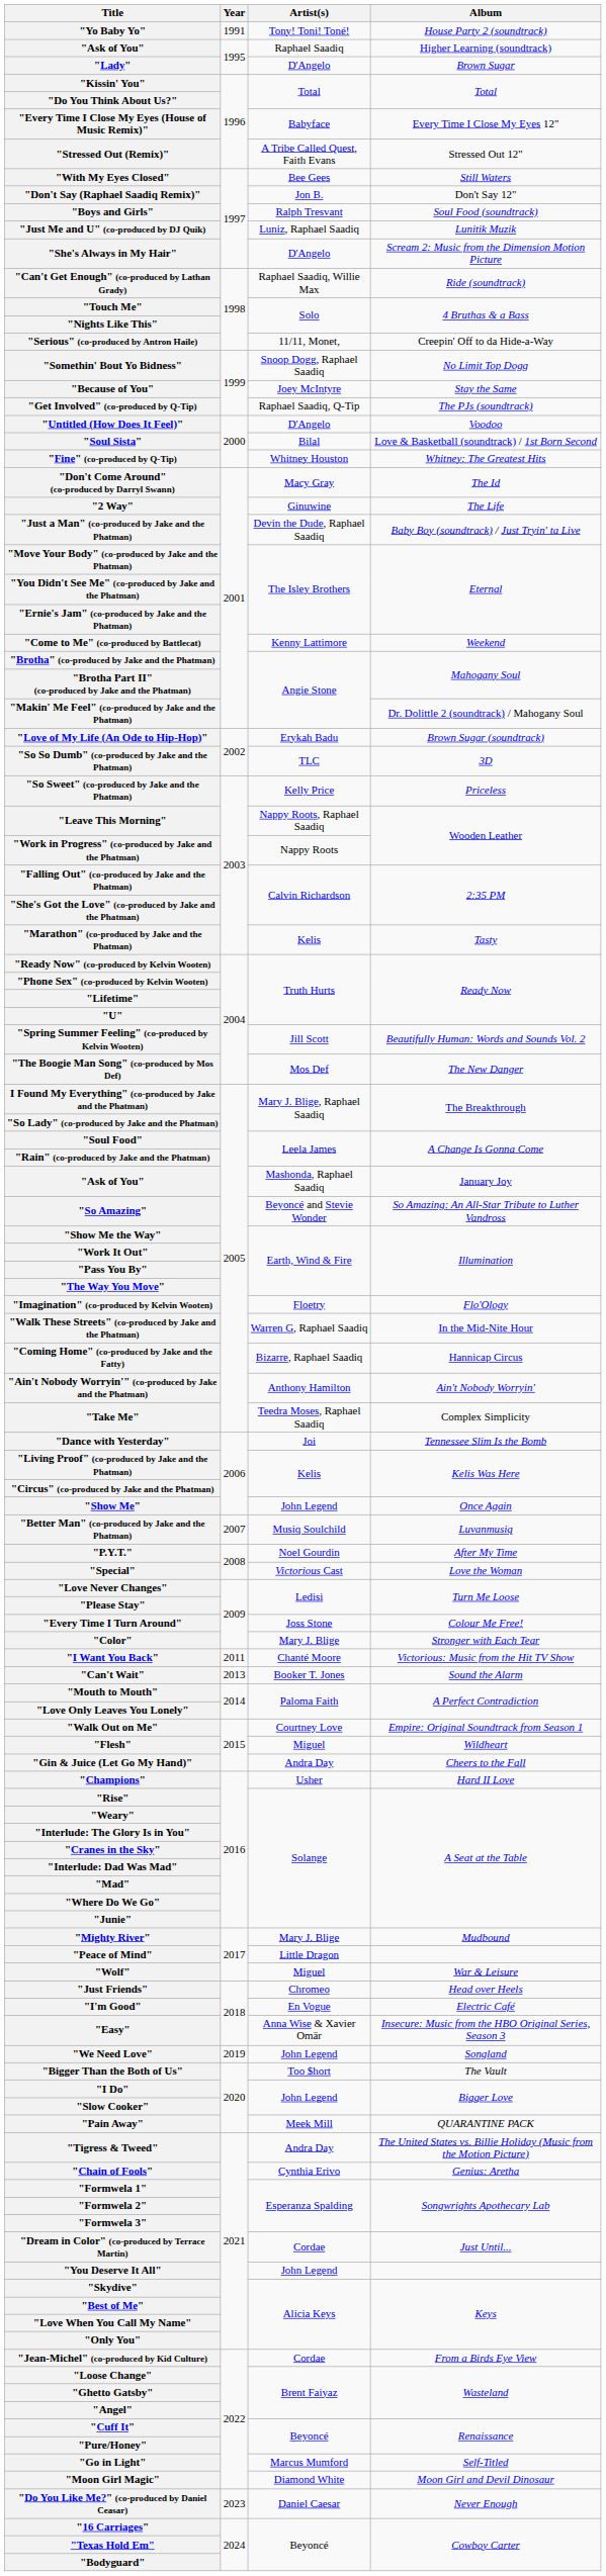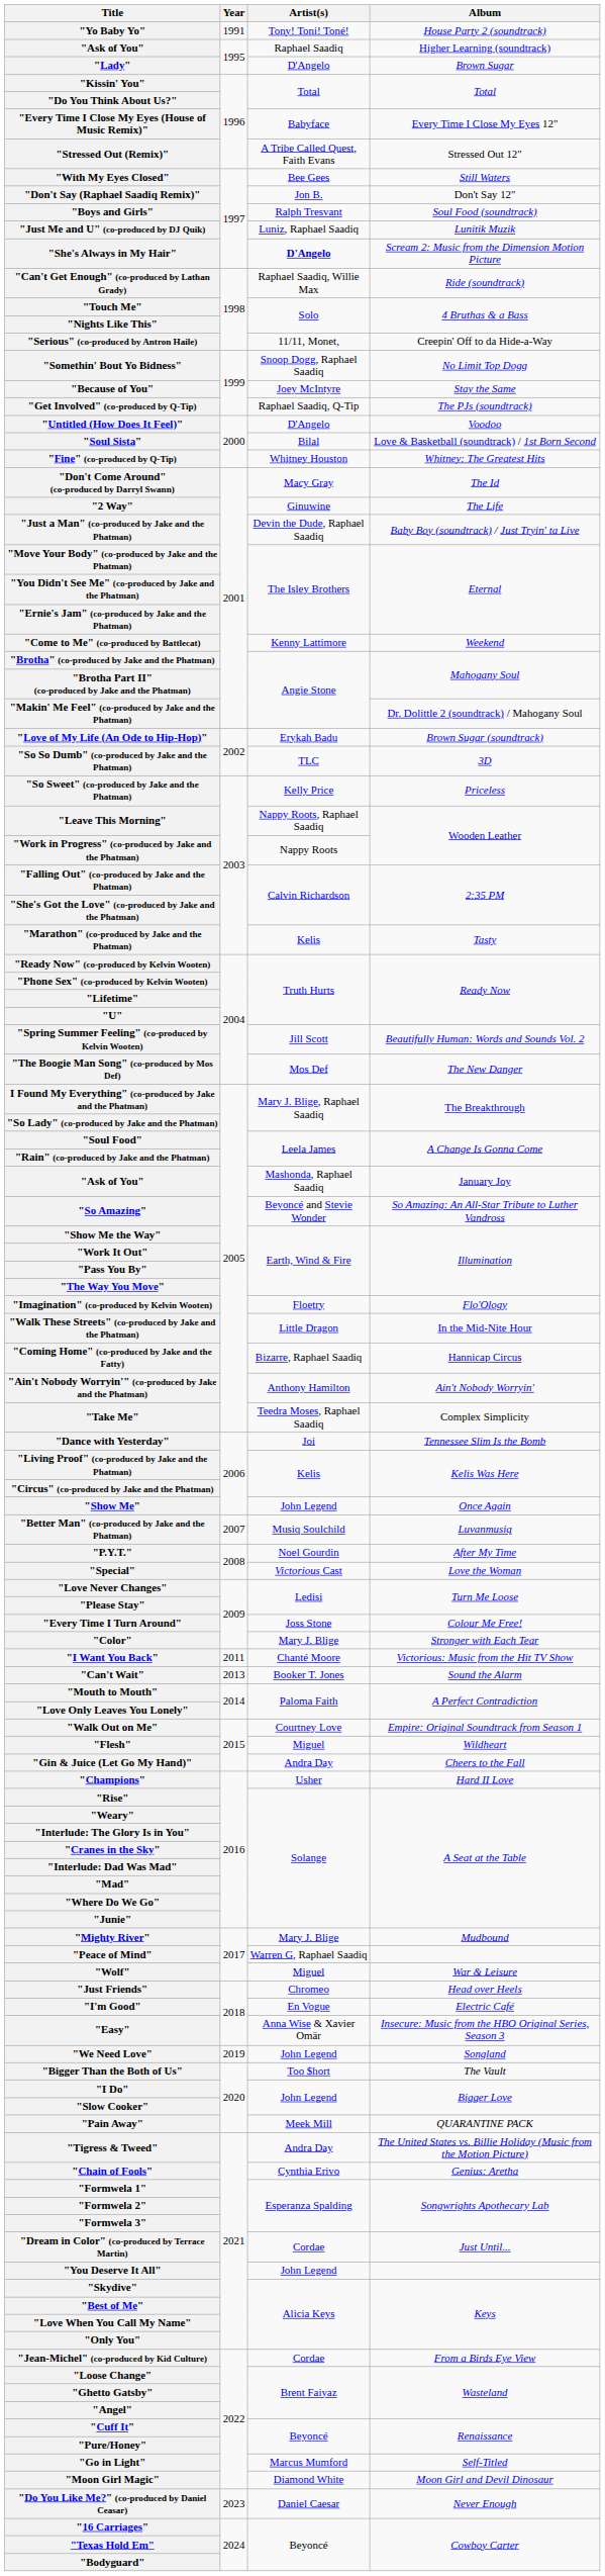"She's Always in My Hair" | Artist(s): normal -> bold
"Walk These Streets" (co-produced by Jake and the Phatman) | Artist(s): Warren G, Raphael Saadiq -> Little Dragon
"Peace of Mind" | Artist(s): Little Dragon -> Warren G, Raphael Saadiq
